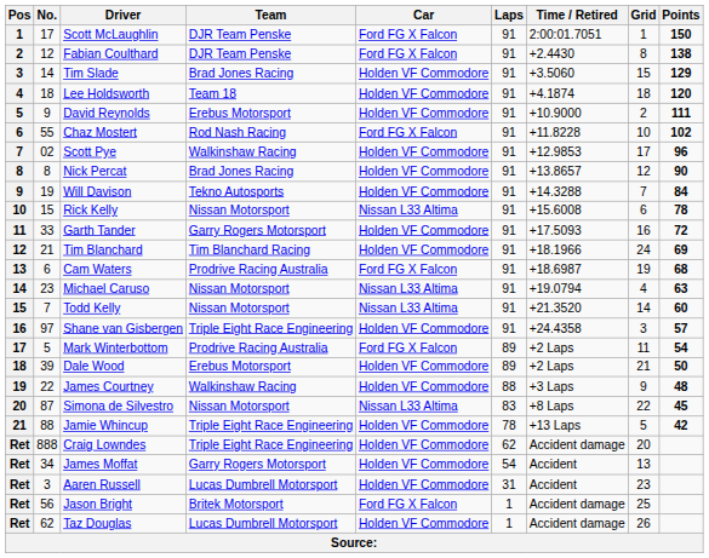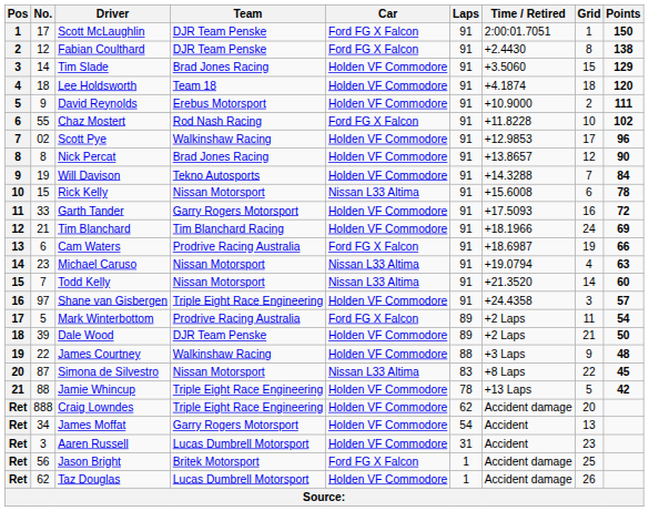Cam Waters | Points: 68 -> 66
Dale Wood | Team: Erebus Motorsport -> DJR Team Penske
